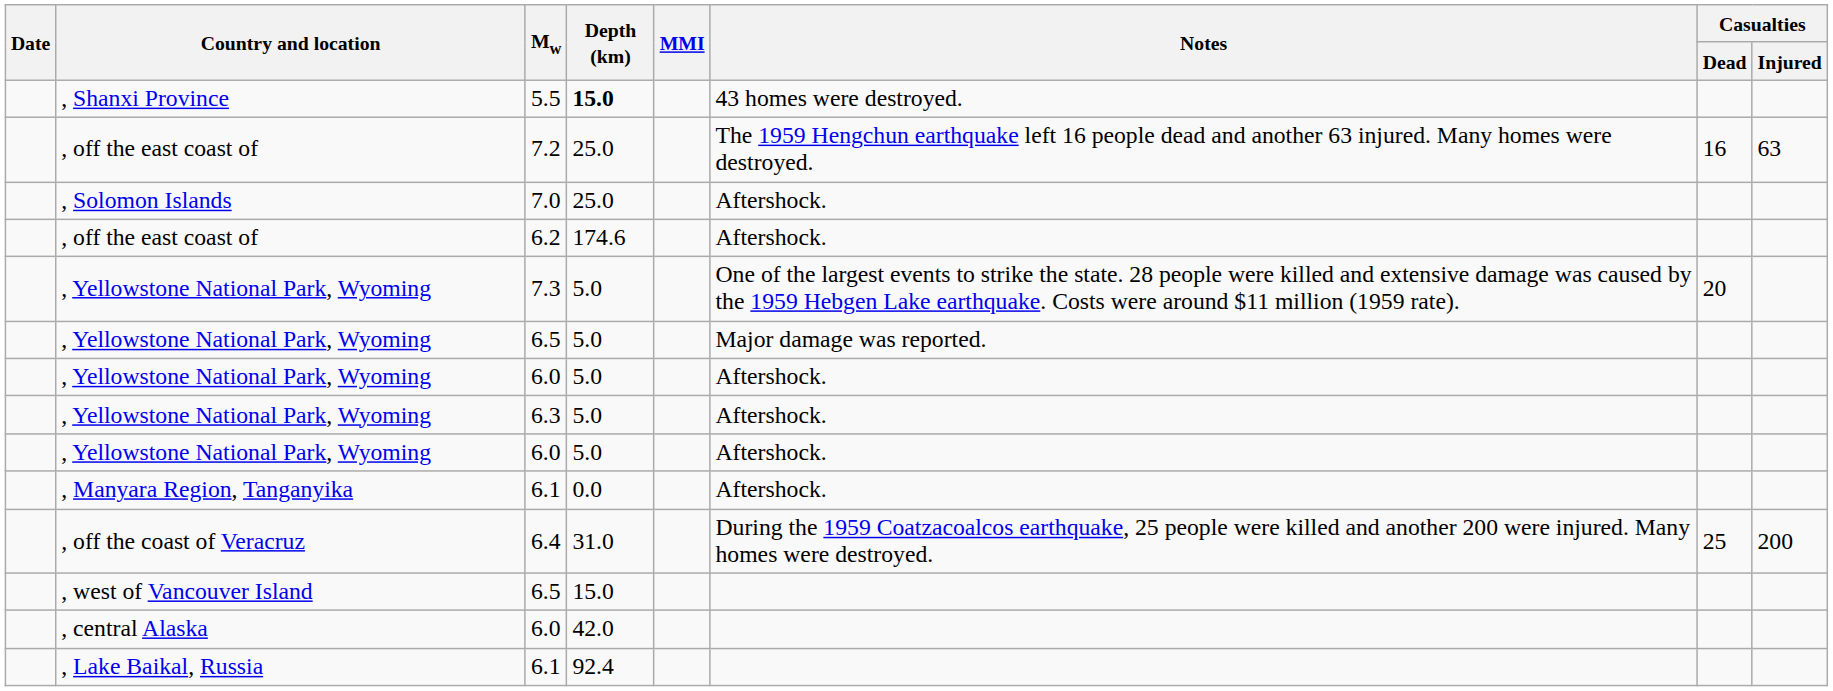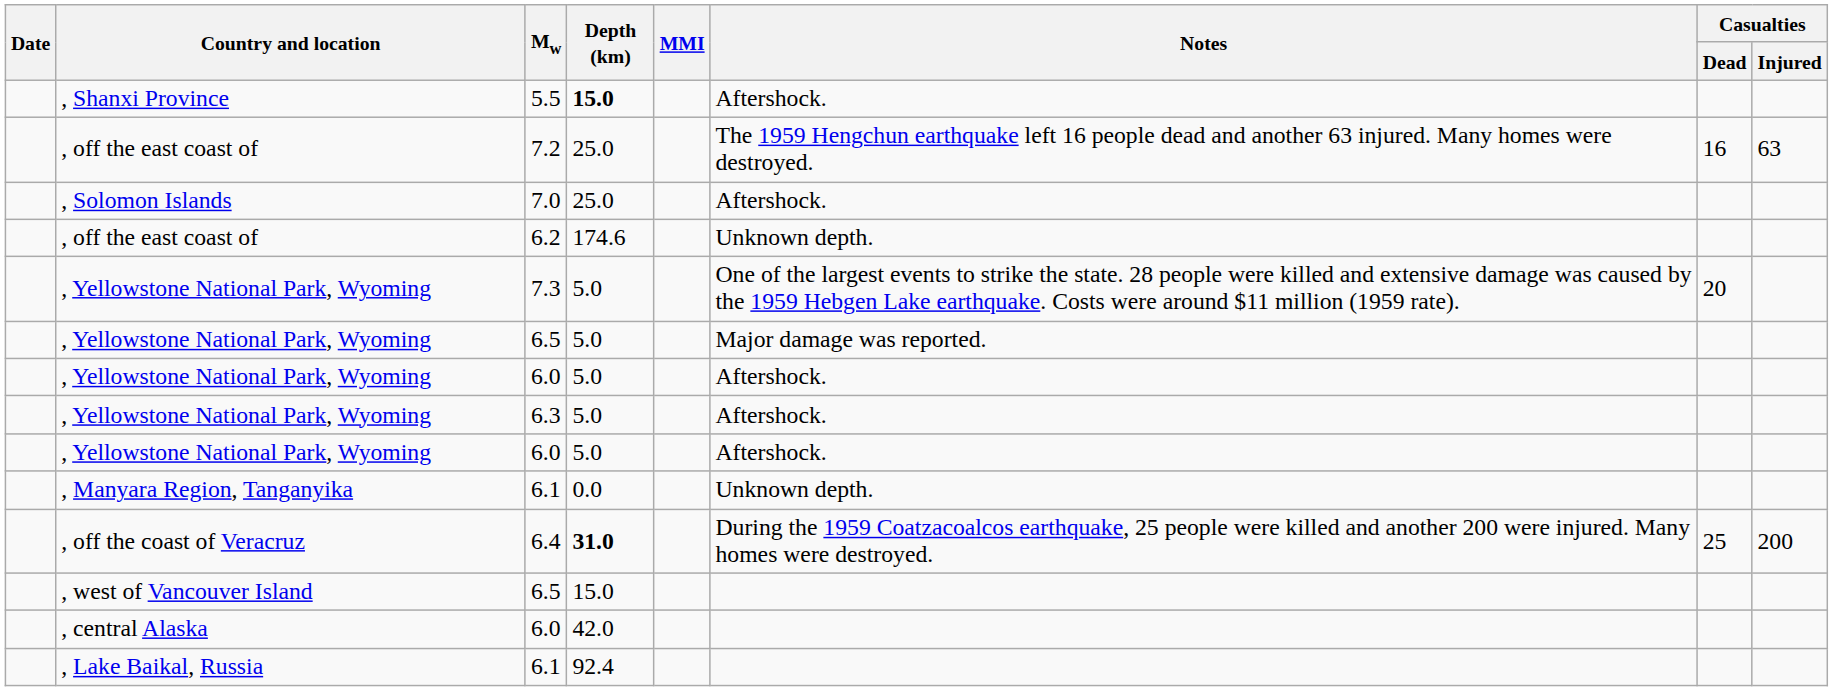5.5 | Notes: 43 homes were destroyed. -> Aftershock.
6.2 | Notes: Aftershock. -> Unknown depth.
, Manyara Region, Tanganyika / 6.1 | Notes: Aftershock. -> Unknown depth.
6.4 | Depth (km): normal -> bold
